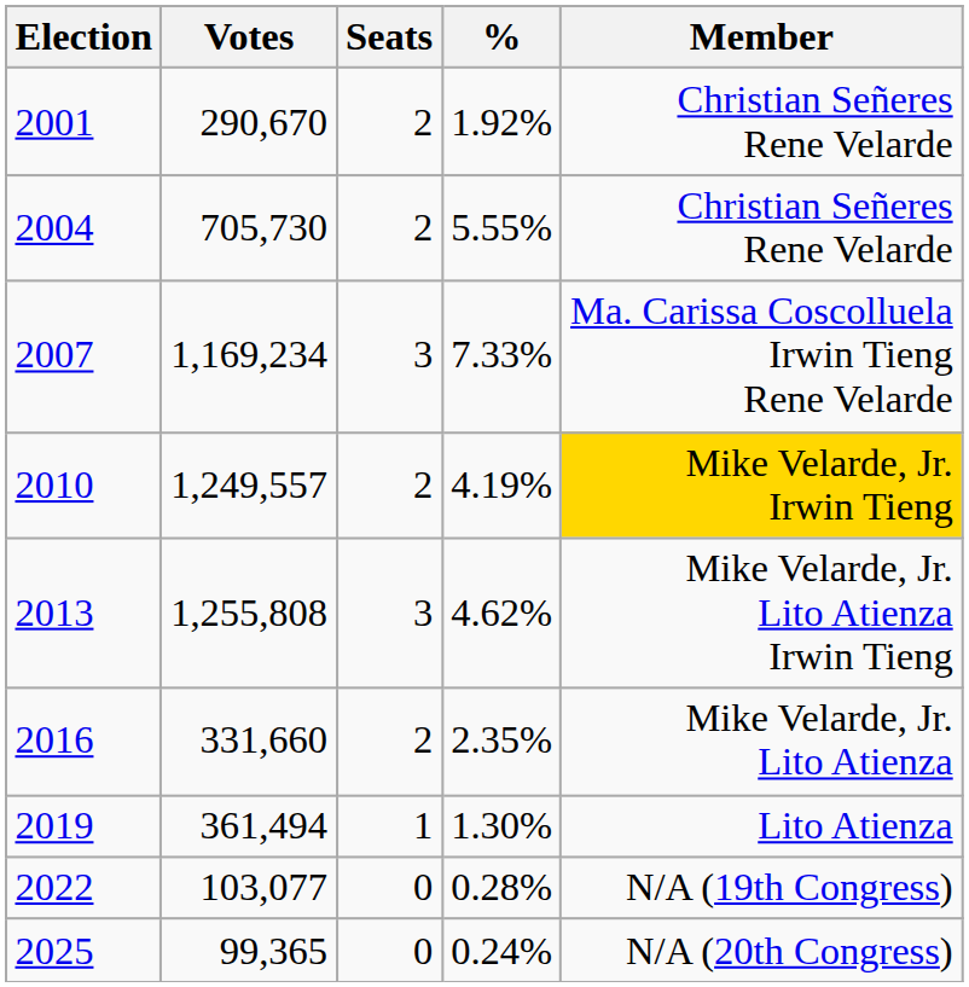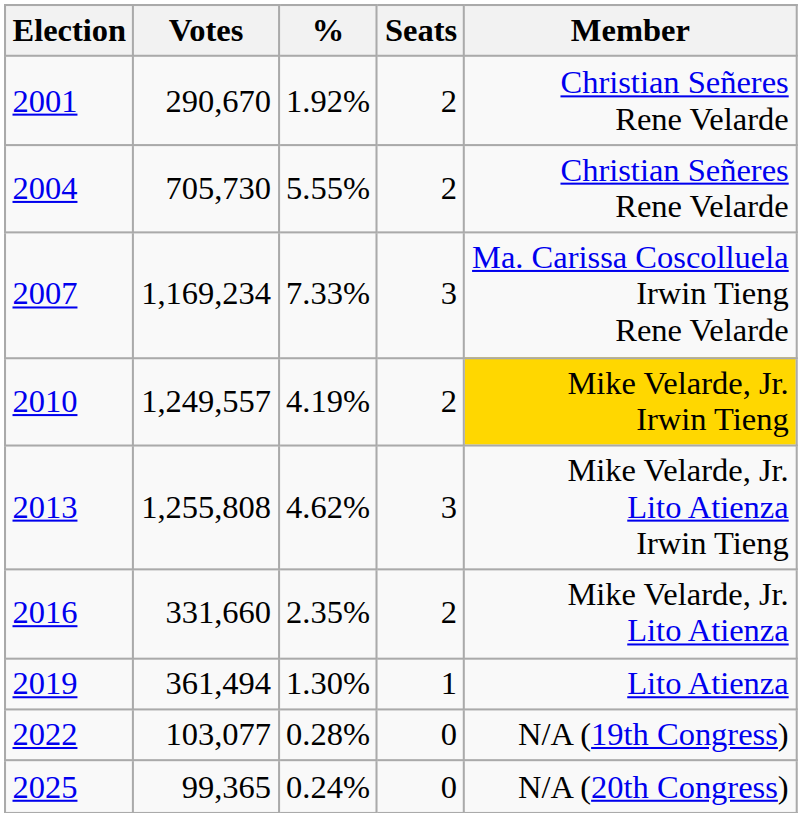columns swapped: % <-> Seats
